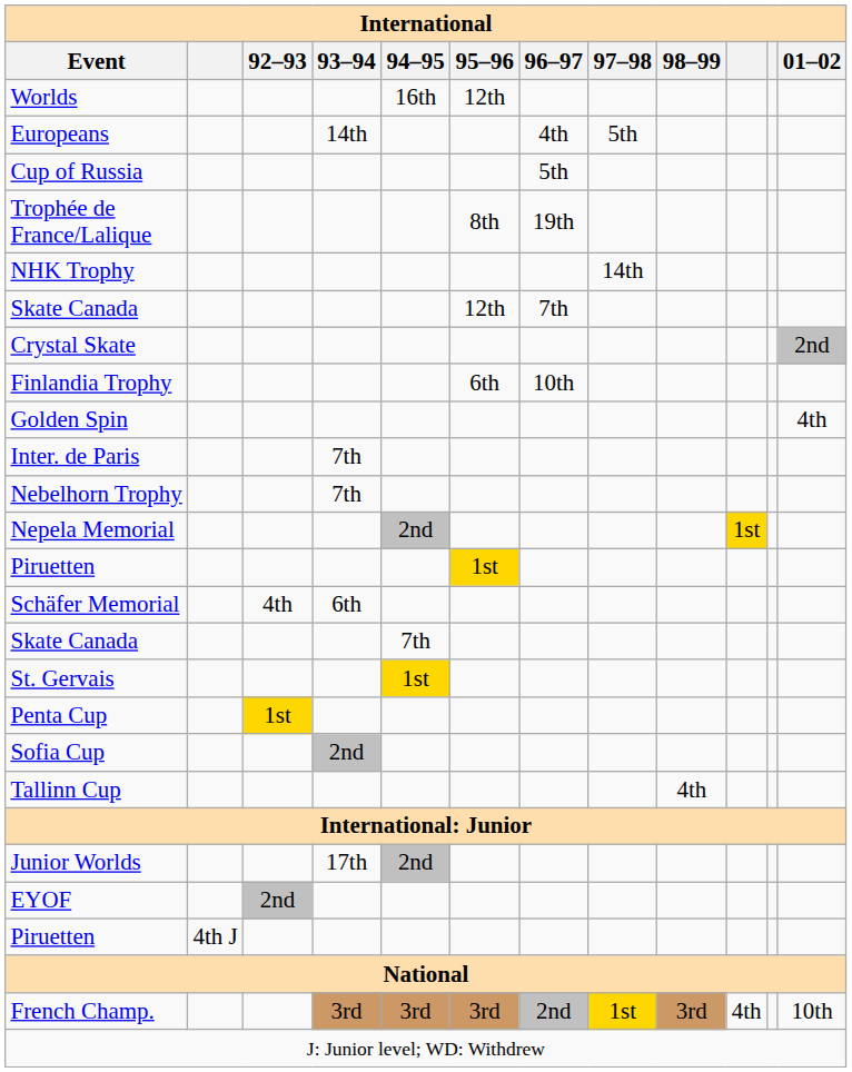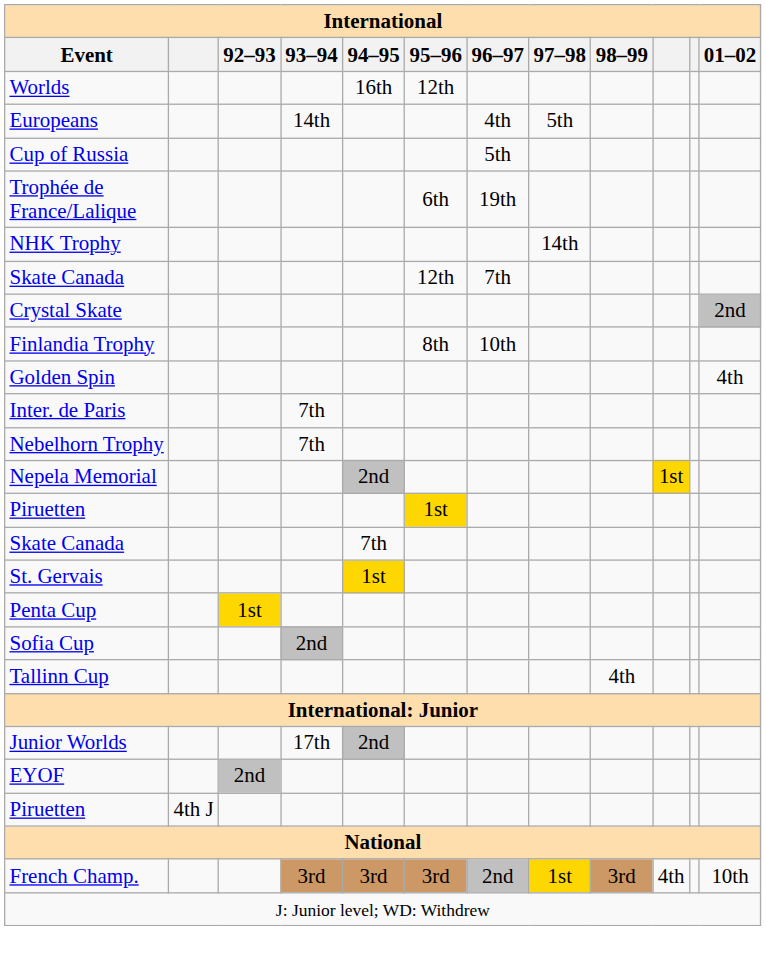Trophée de France/Lalique | 95–96: 8th -> 6th
Finlandia Trophy | 95–96: 6th -> 8th
- row: Schäfer Memorial | 4th | 6th
